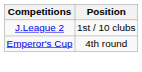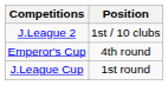+ row: J.League Cup | 1st round
